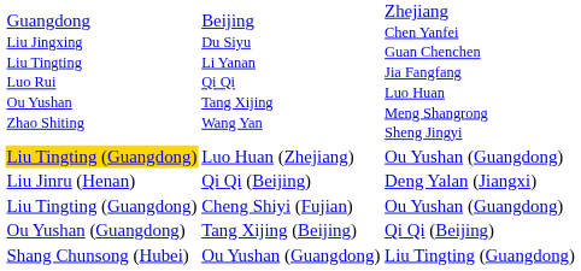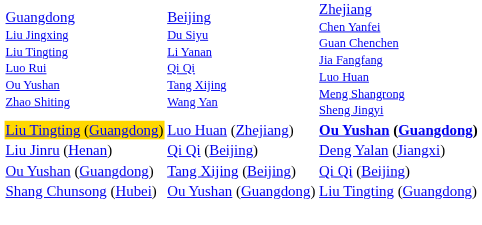Luo Huan (Zhejiang) | column 4: normal -> bold
- row: Liu Tingting (Guangdong) | Cheng Shiyi (Fujian) | Ou Yushan (Guangdong)
